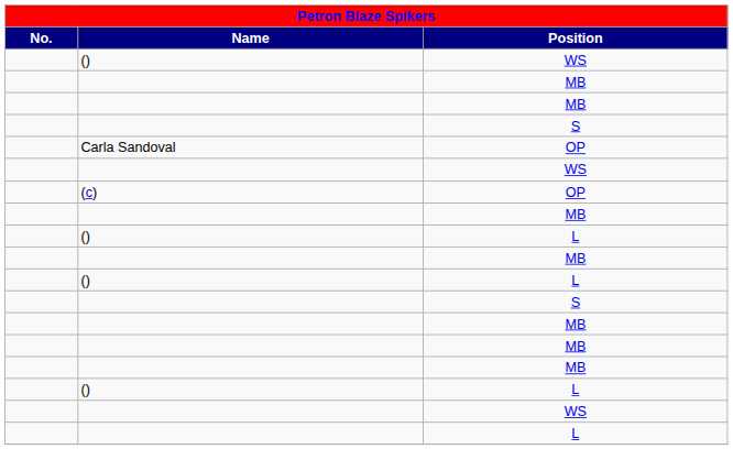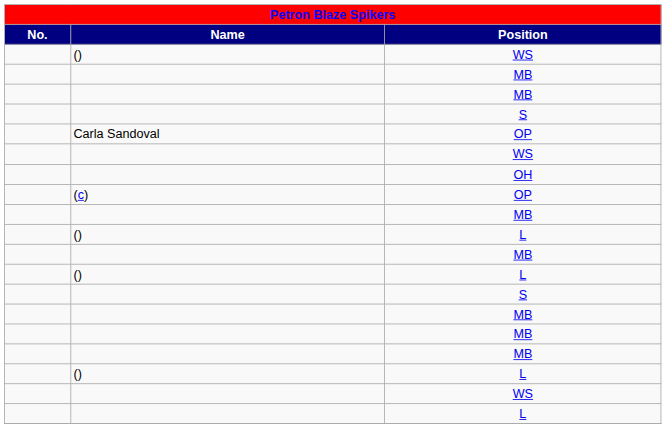+ row: OH
